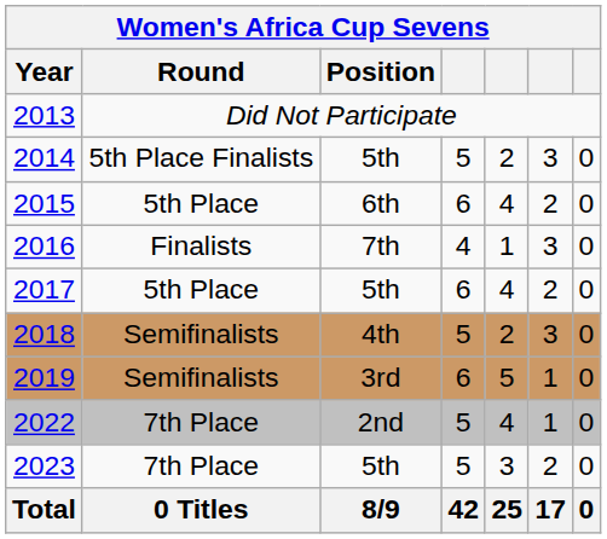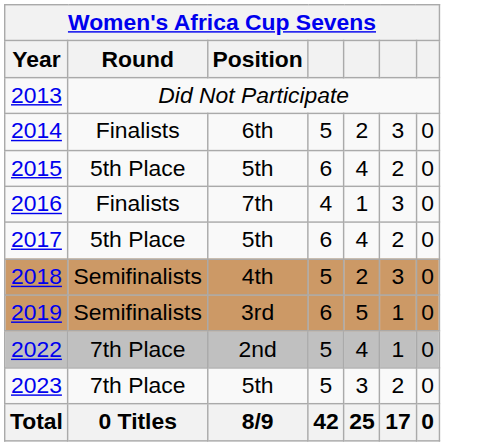2014 | Round: 5th Place Finalists -> Finalists
2014 | Position: 5th -> 6th
2015 | Position: 6th -> 5th
